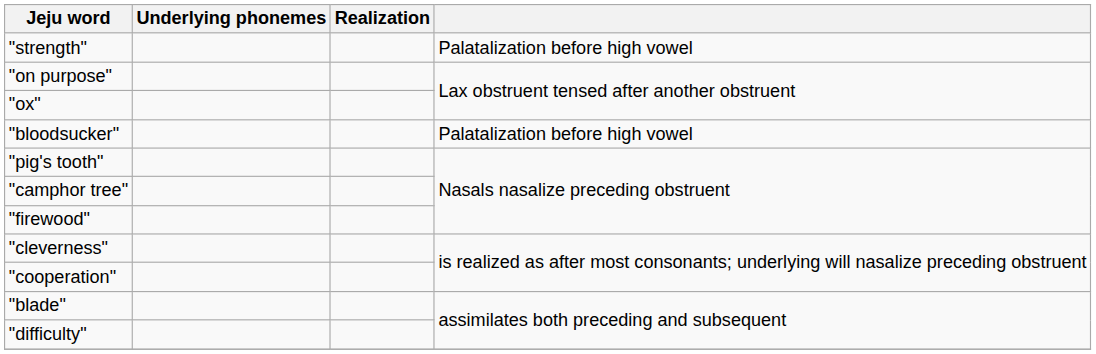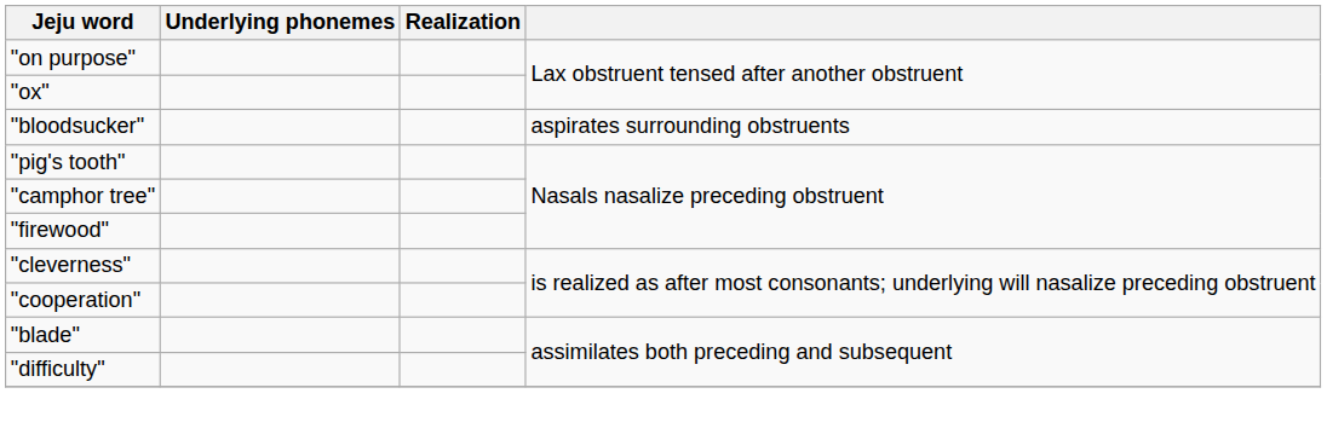- row: "strength" | Palatalization before high vowel
"bloodsucker" | column 4: Palatalization before high vowel -> aspirates surrounding obstruents
